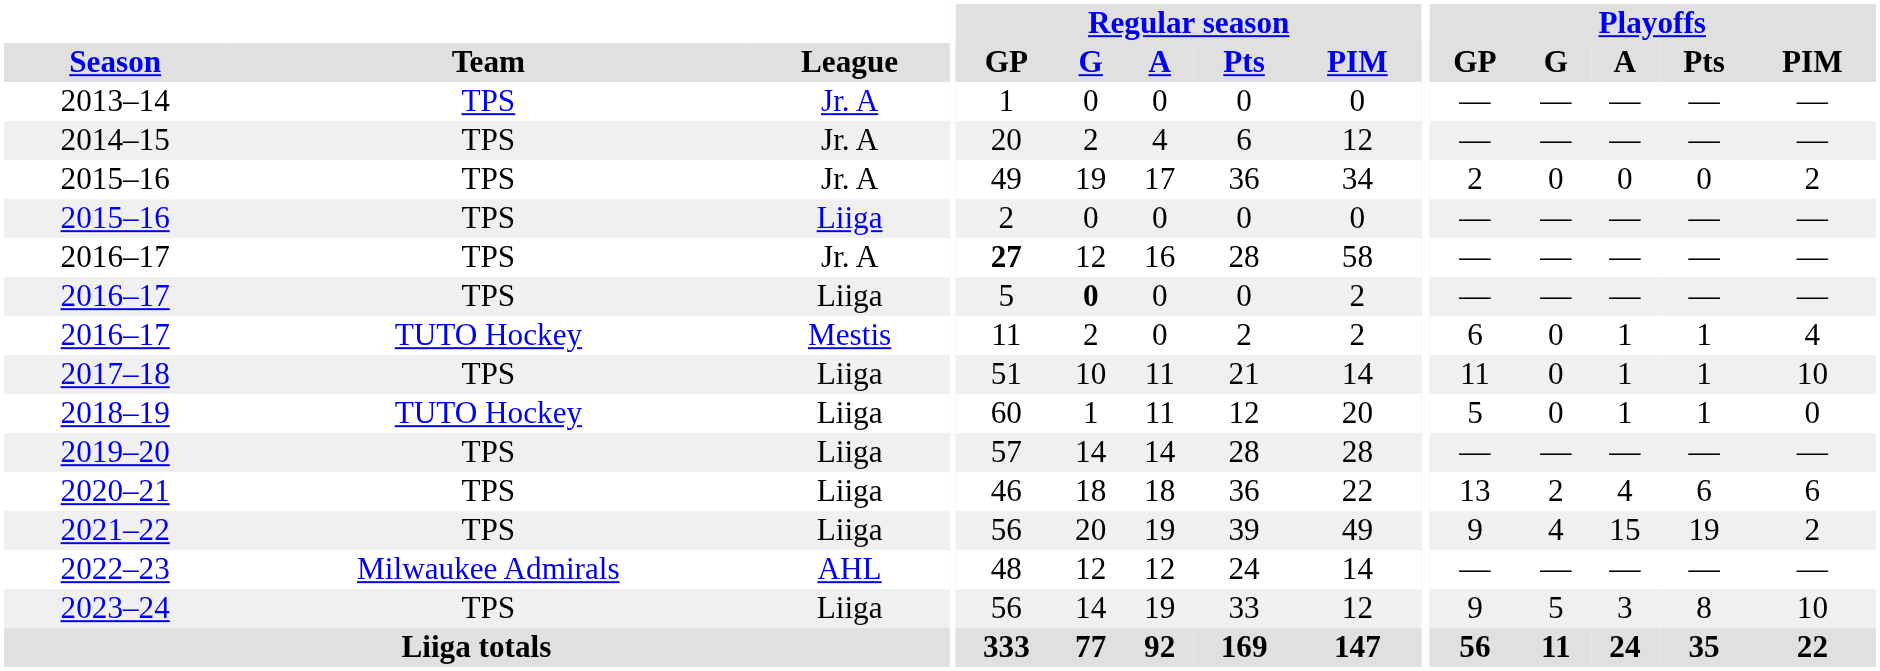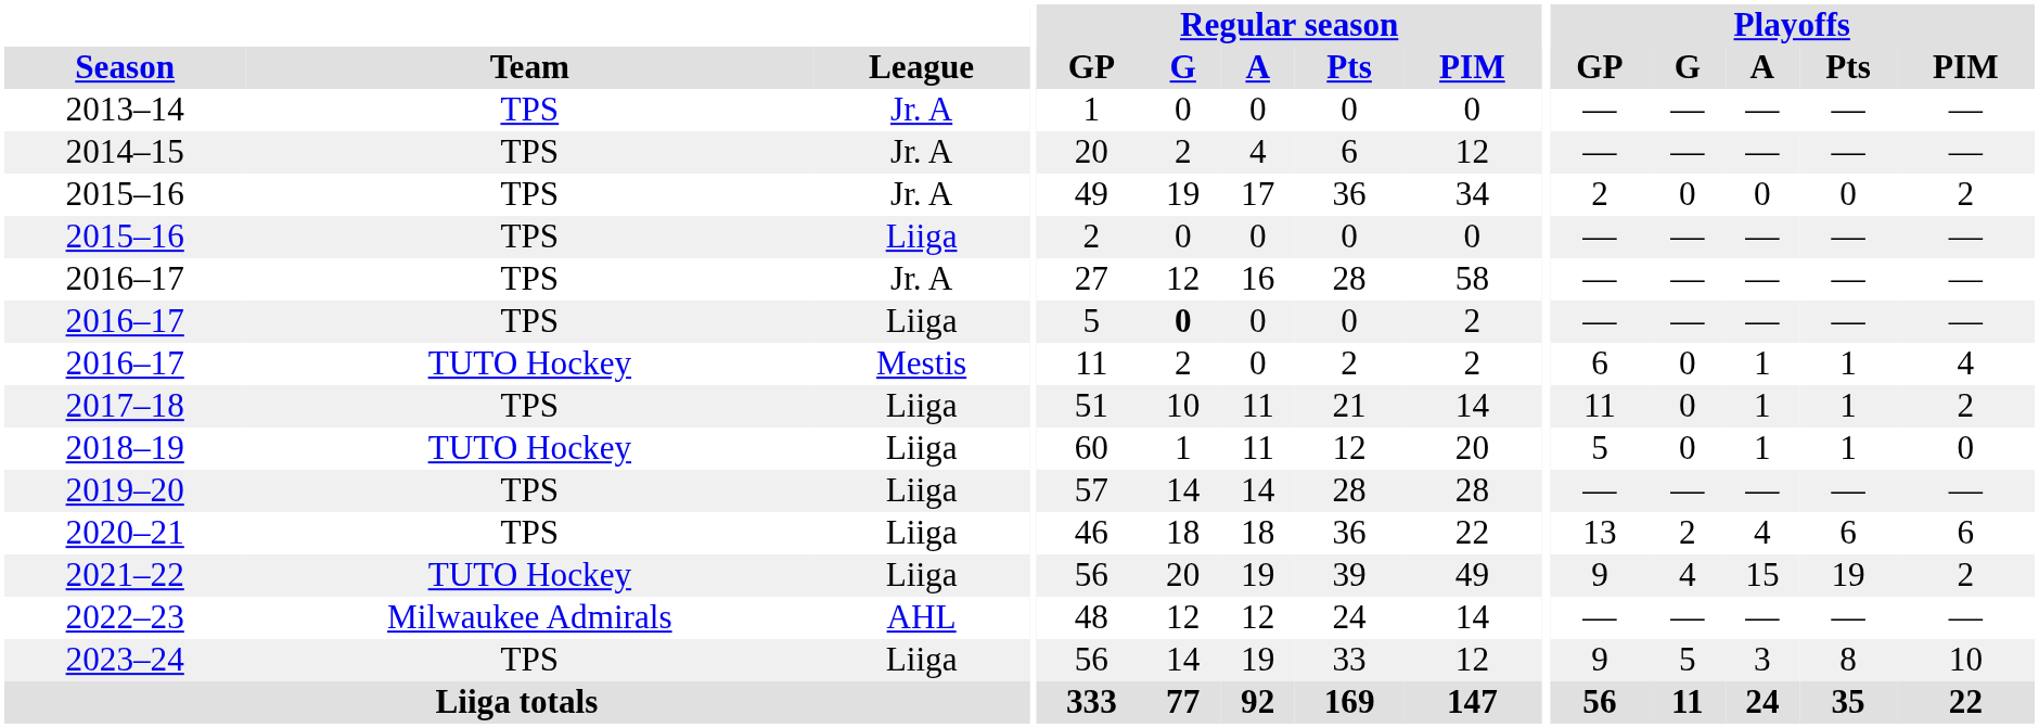2016–17 / Jr. A | Regular season / GP: bold -> normal
2017–18 | Playoffs / PIM: 10 -> 2
2021–22 | Team: TPS -> TUTO Hockey
